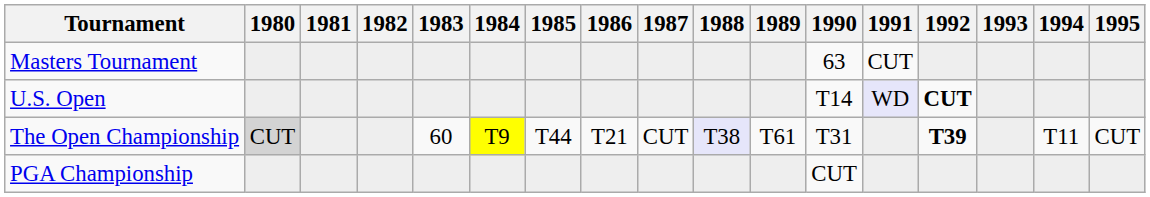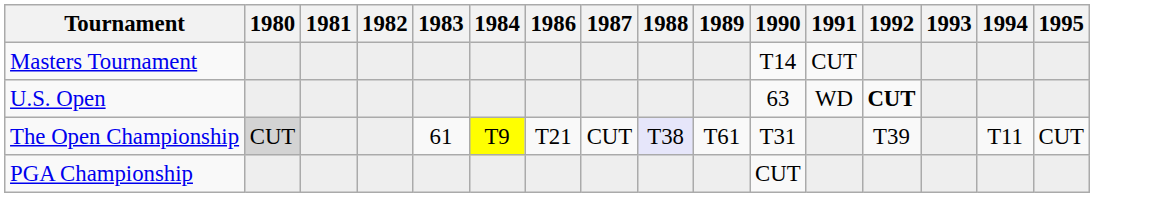- column: 1985 | T44
Masters Tournament | 1990: 63 -> T14
U.S. Open | 1990: T14 -> 63
U.S. Open | 1991: lavender background -> no background
The Open Championship | 1983: 60 -> 61
The Open Championship | 1992: bold -> normal
